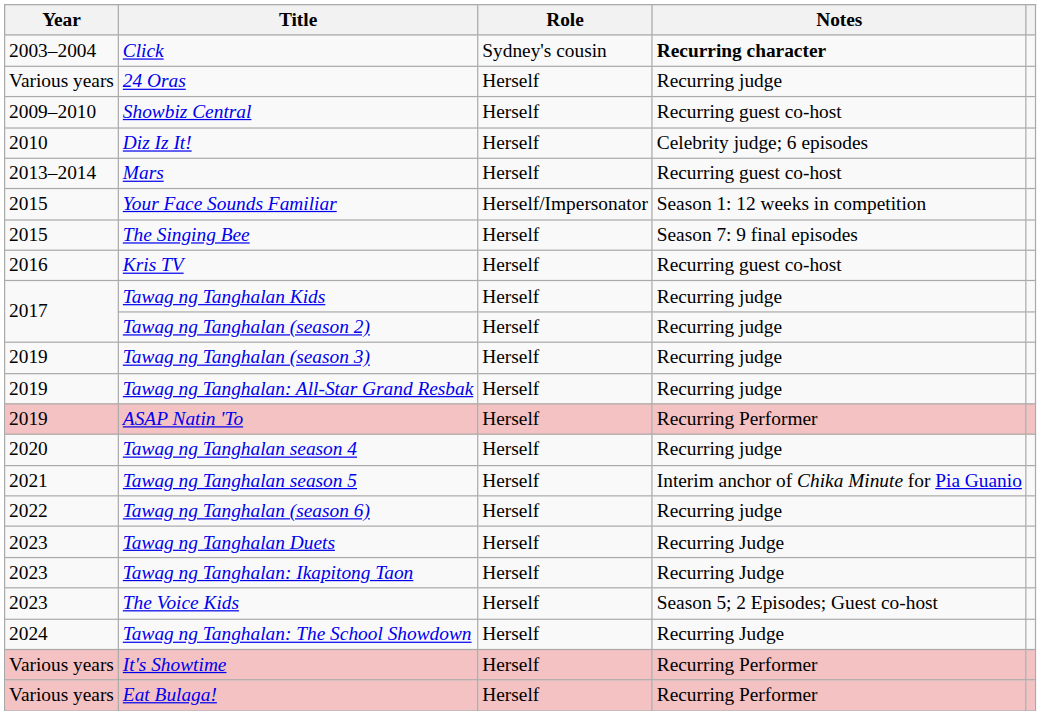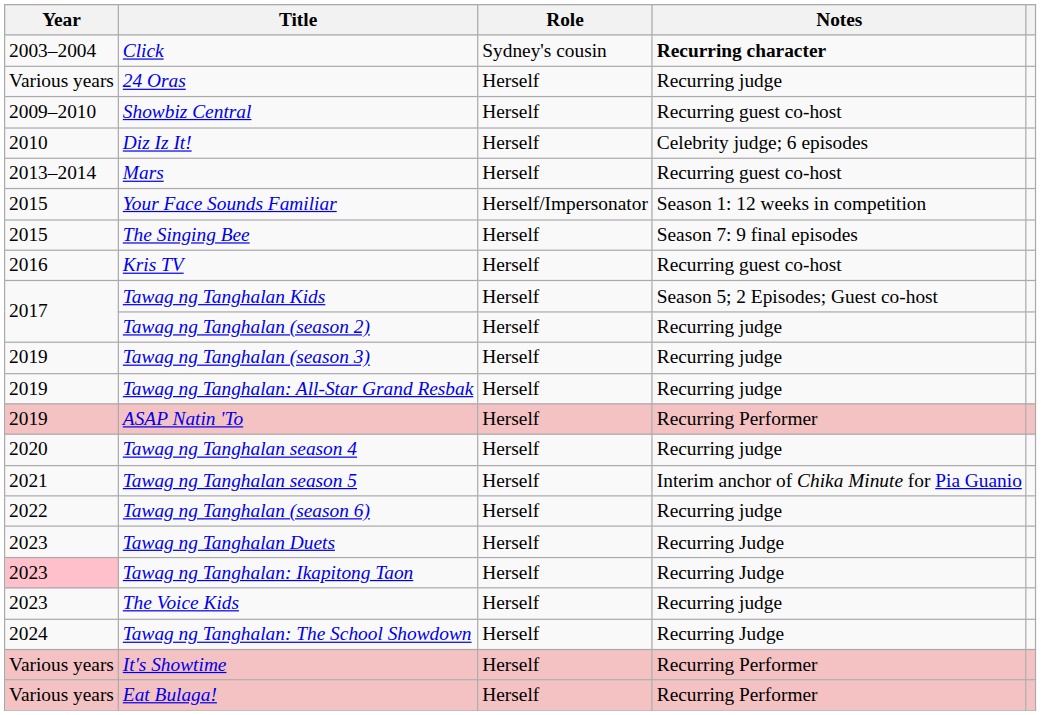Tawag ng Tanghalan Kids | Notes: Recurring judge -> Season 5; 2 Episodes; Guest co-host
Tawag ng Tanghalan: Ikapitong Taon | Year: no background -> pink background
The Voice Kids | Notes: Season 5; 2 Episodes; Guest co-host -> Recurring judge
